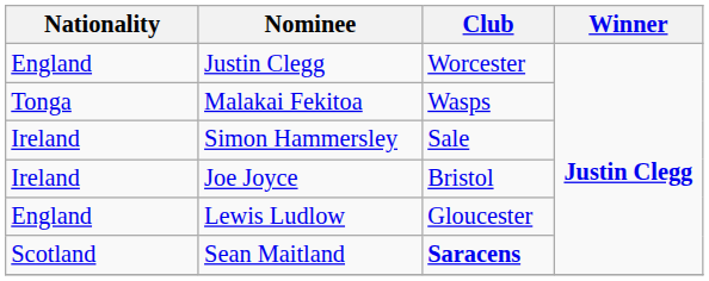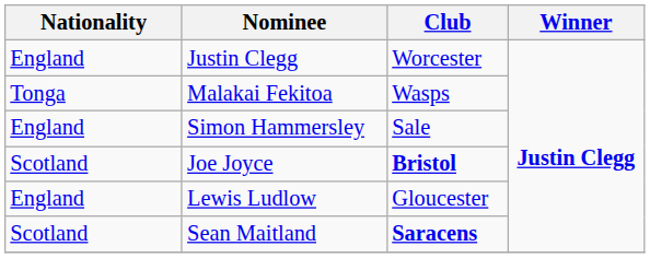Simon Hammersley | Nationality: Ireland -> England
Joe Joyce | Nationality: Ireland -> Scotland
Joe Joyce | Club: normal -> bold
